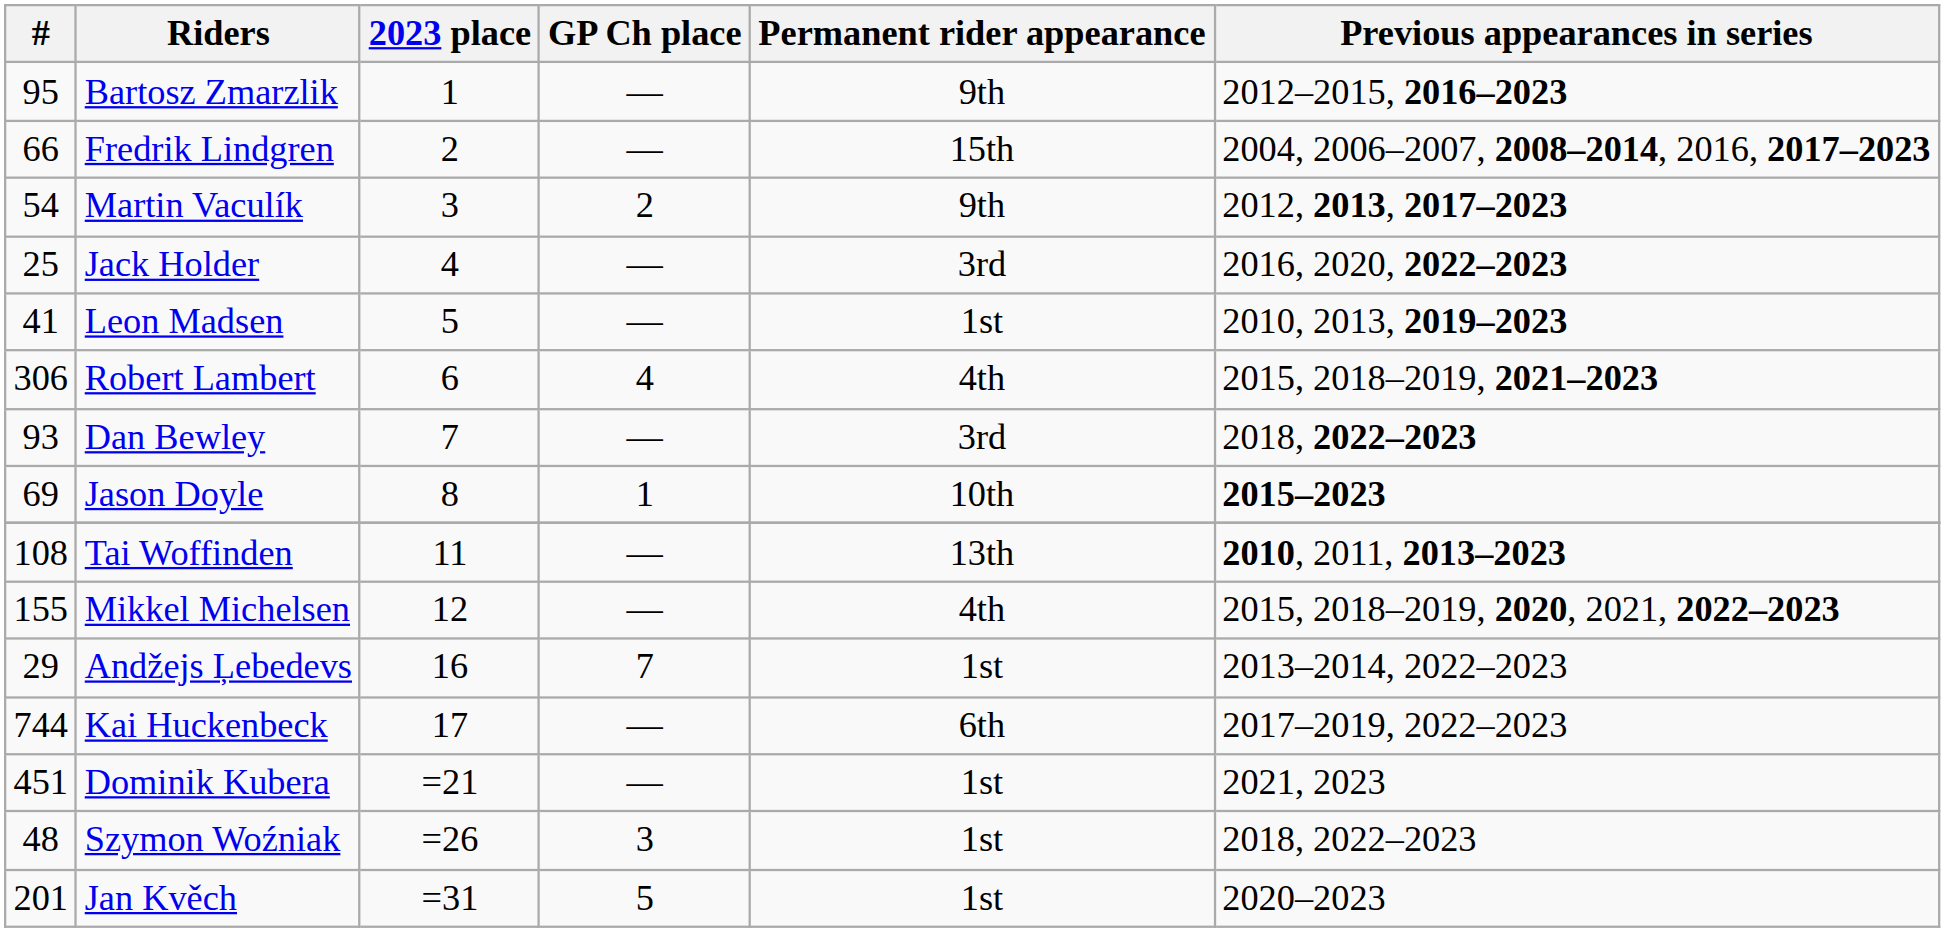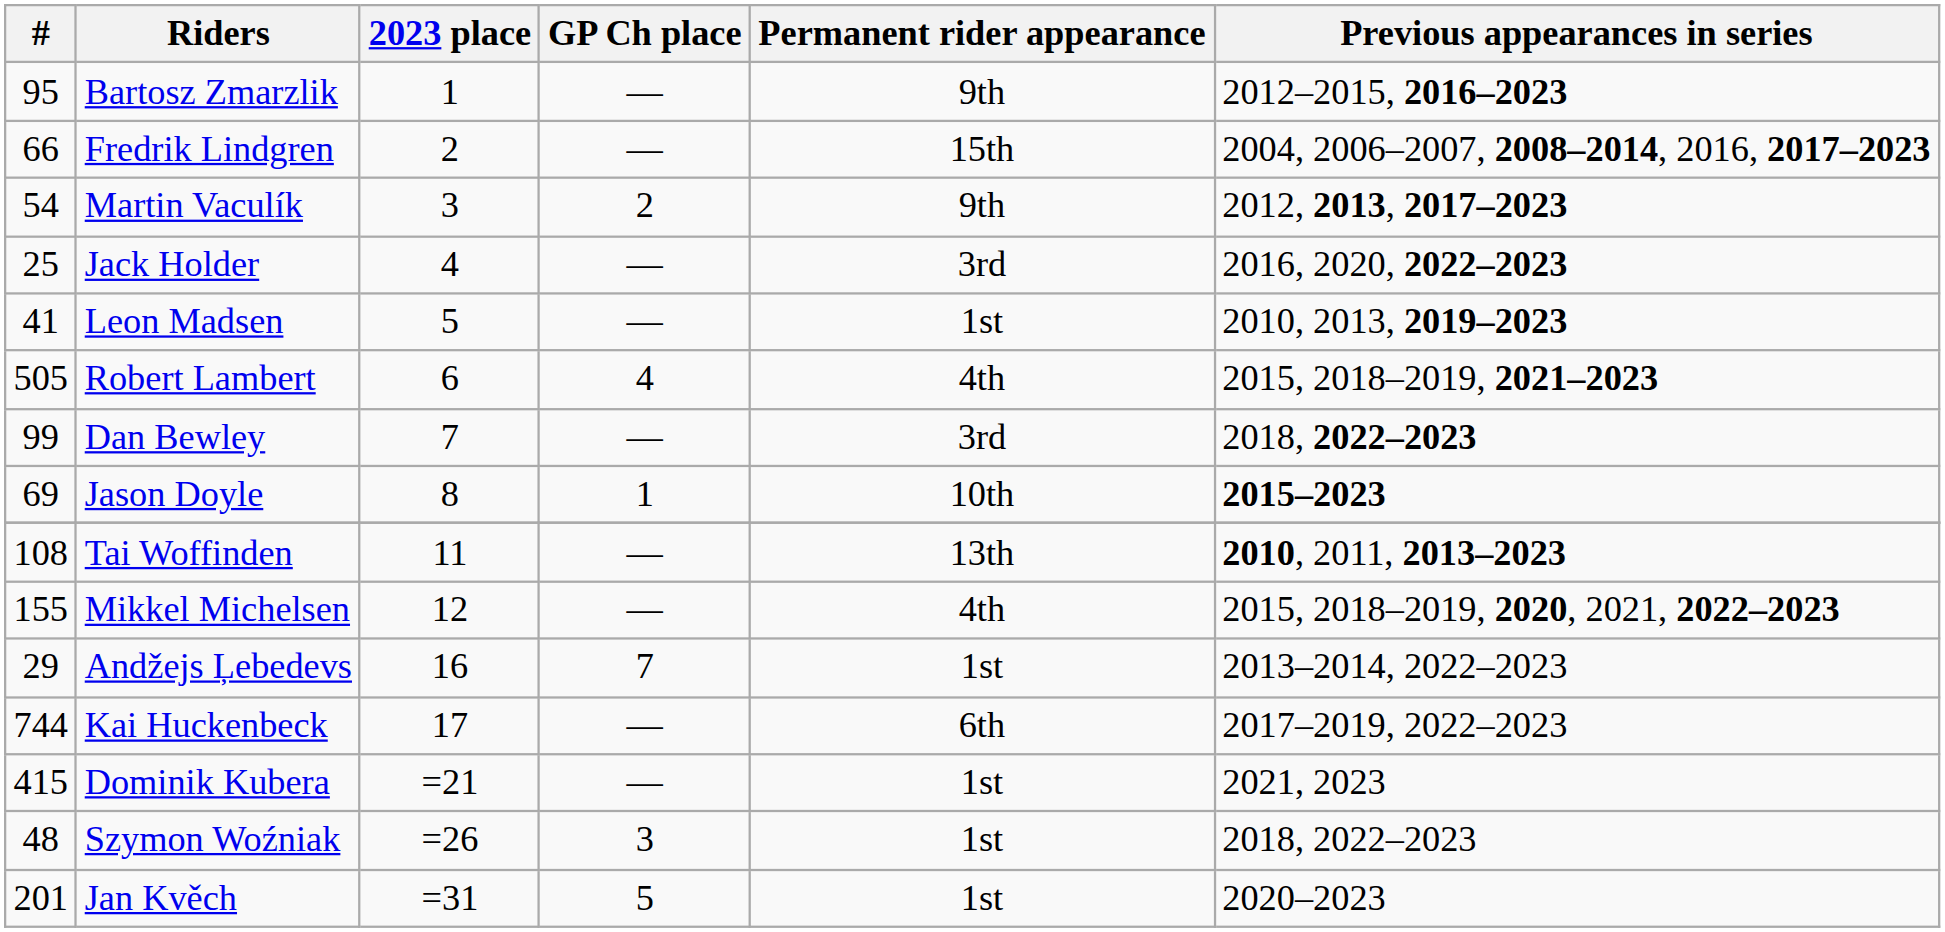Robert Lambert | #: 306 -> 505
Dan Bewley | #: 93 -> 99
Dominik Kubera | #: 451 -> 415
